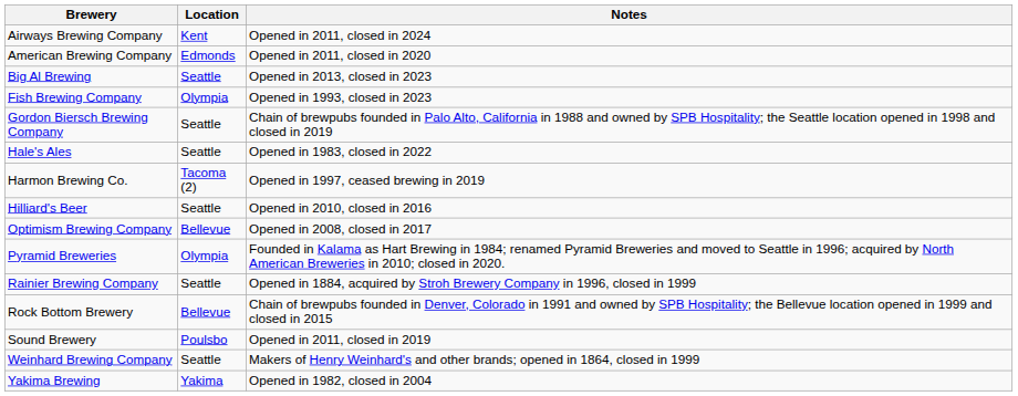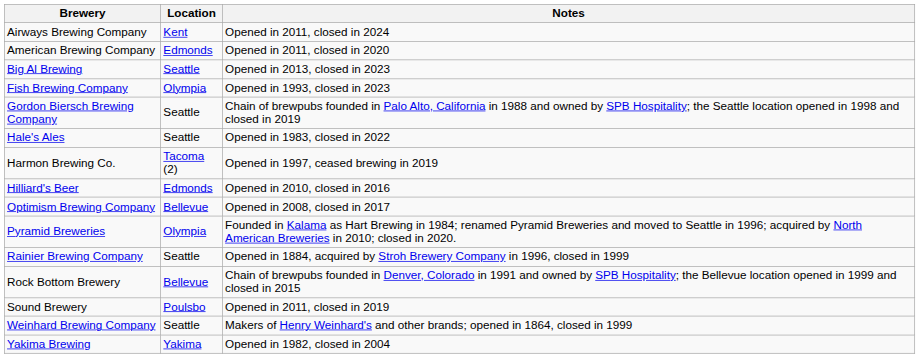Hilliard's Beer | Location: Seattle -> Edmonds
